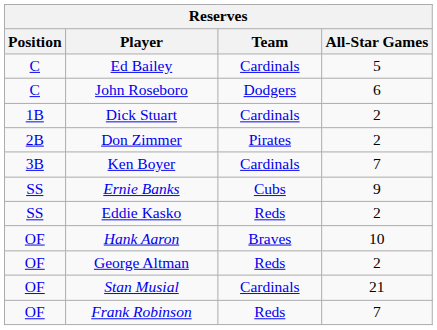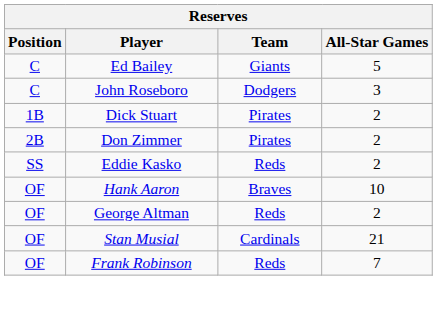Ed Bailey | Team: Cardinals -> Giants
John Roseboro | All-Star Games: 6 -> 3
Dick Stuart | Team: Cardinals -> Pirates
- row: 3B | Ken Boyer | Cardinals | 7
- row: SS | Ernie Banks | Cubs | 9
